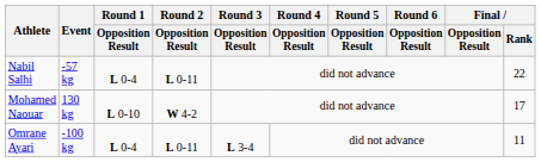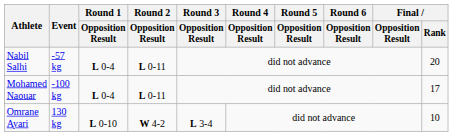Nabil Salhi | Final / Rank: 22 -> 20
Mohamed Naouar | Event: 130 kg -> -100 kg
Mohamed Naouar | Round 1 / Opposition Result: L 0-10 -> L 0-4
Mohamed Naouar | Round 2 / Opposition Result: W 4-2 -> L 0-11
Omrane Ayari | Event: -100 kg -> 130 kg
Omrane Ayari | Round 1 / Opposition Result: L 0-4 -> L 0-10
Omrane Ayari | Round 2 / Opposition Result: L 0-11 -> W 4-2
Omrane Ayari | Final / Rank: 11 -> 10
